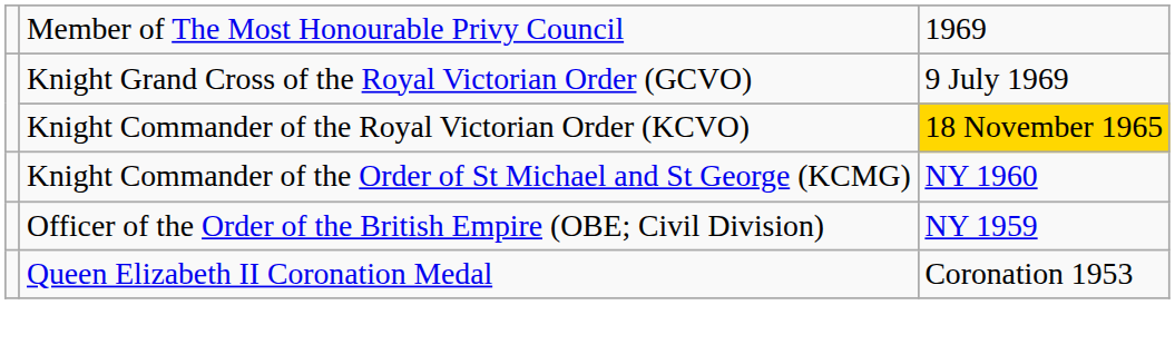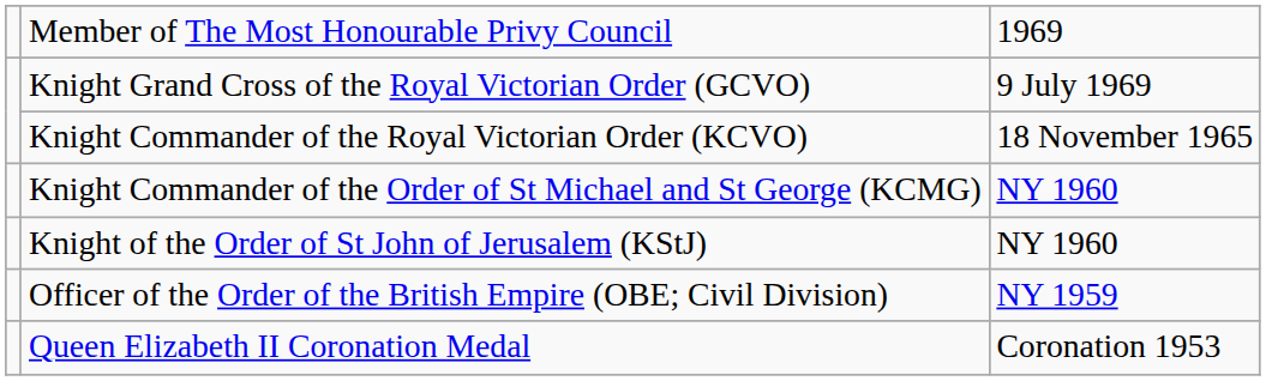Knight Commander of the Royal Victorian Order (KCVO) | column 3: gold background -> no background
+ row: Knight of the Order of St John of Jerusalem (KStJ) | NY 1960
